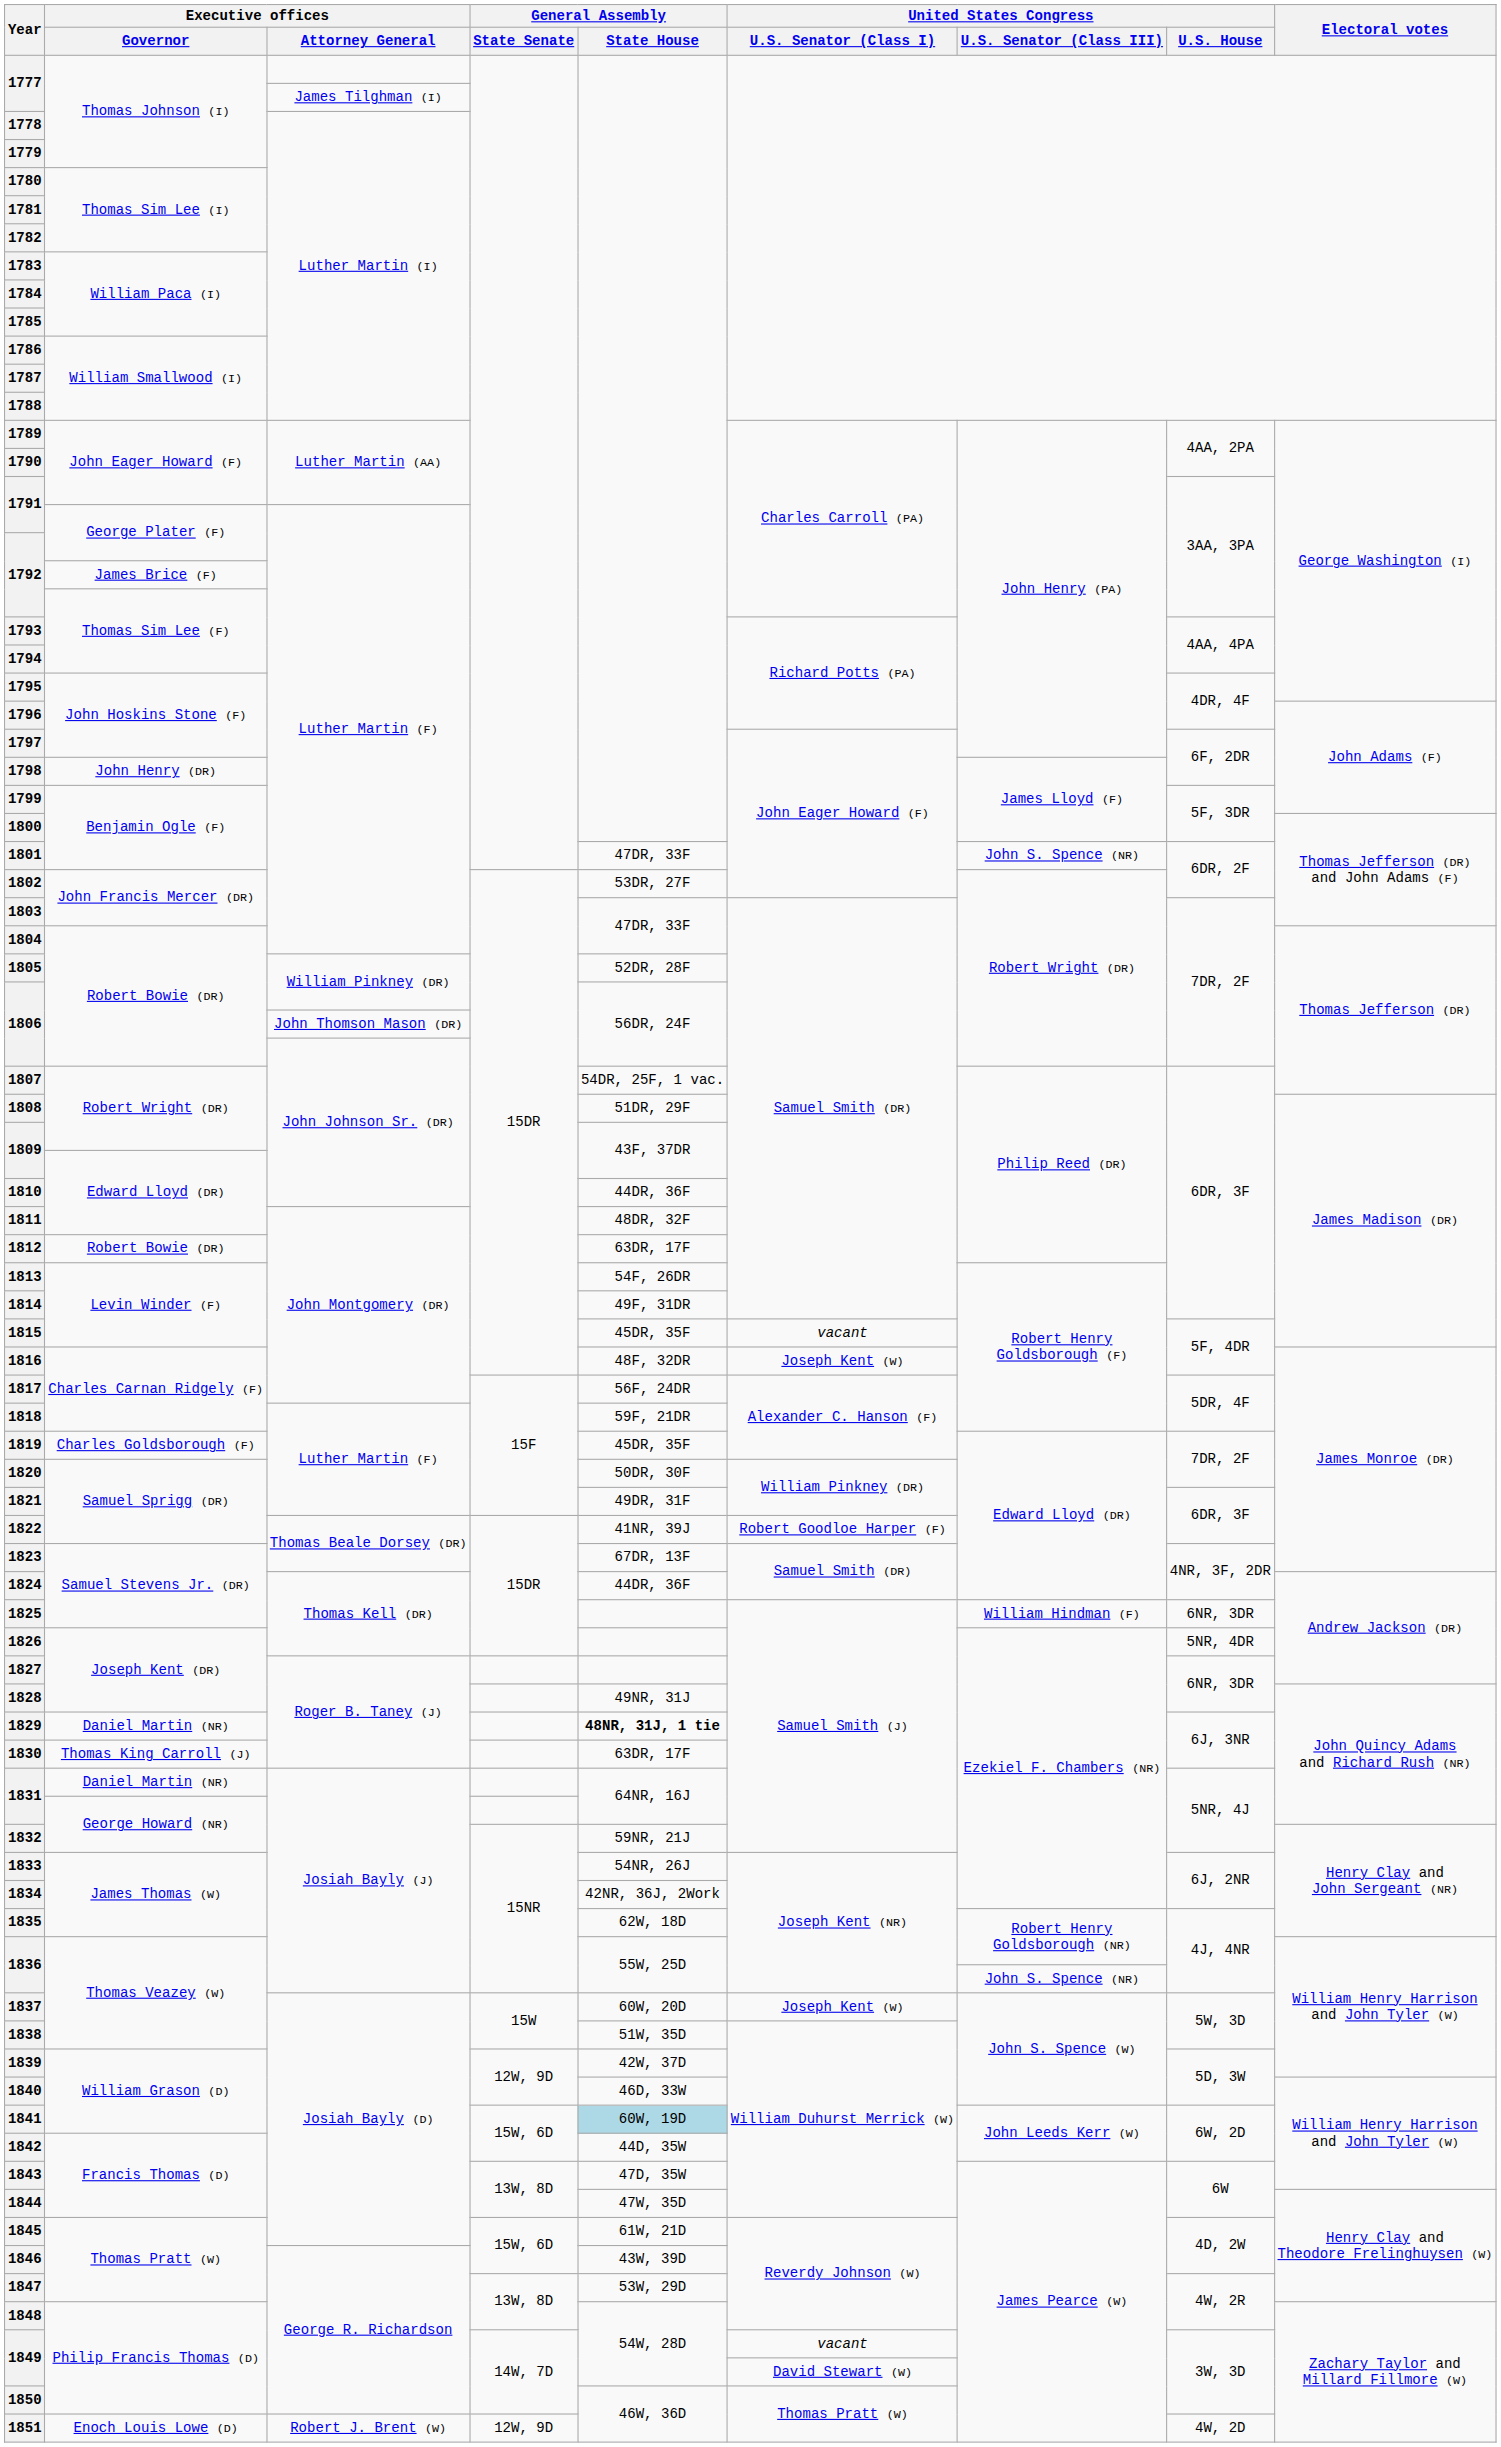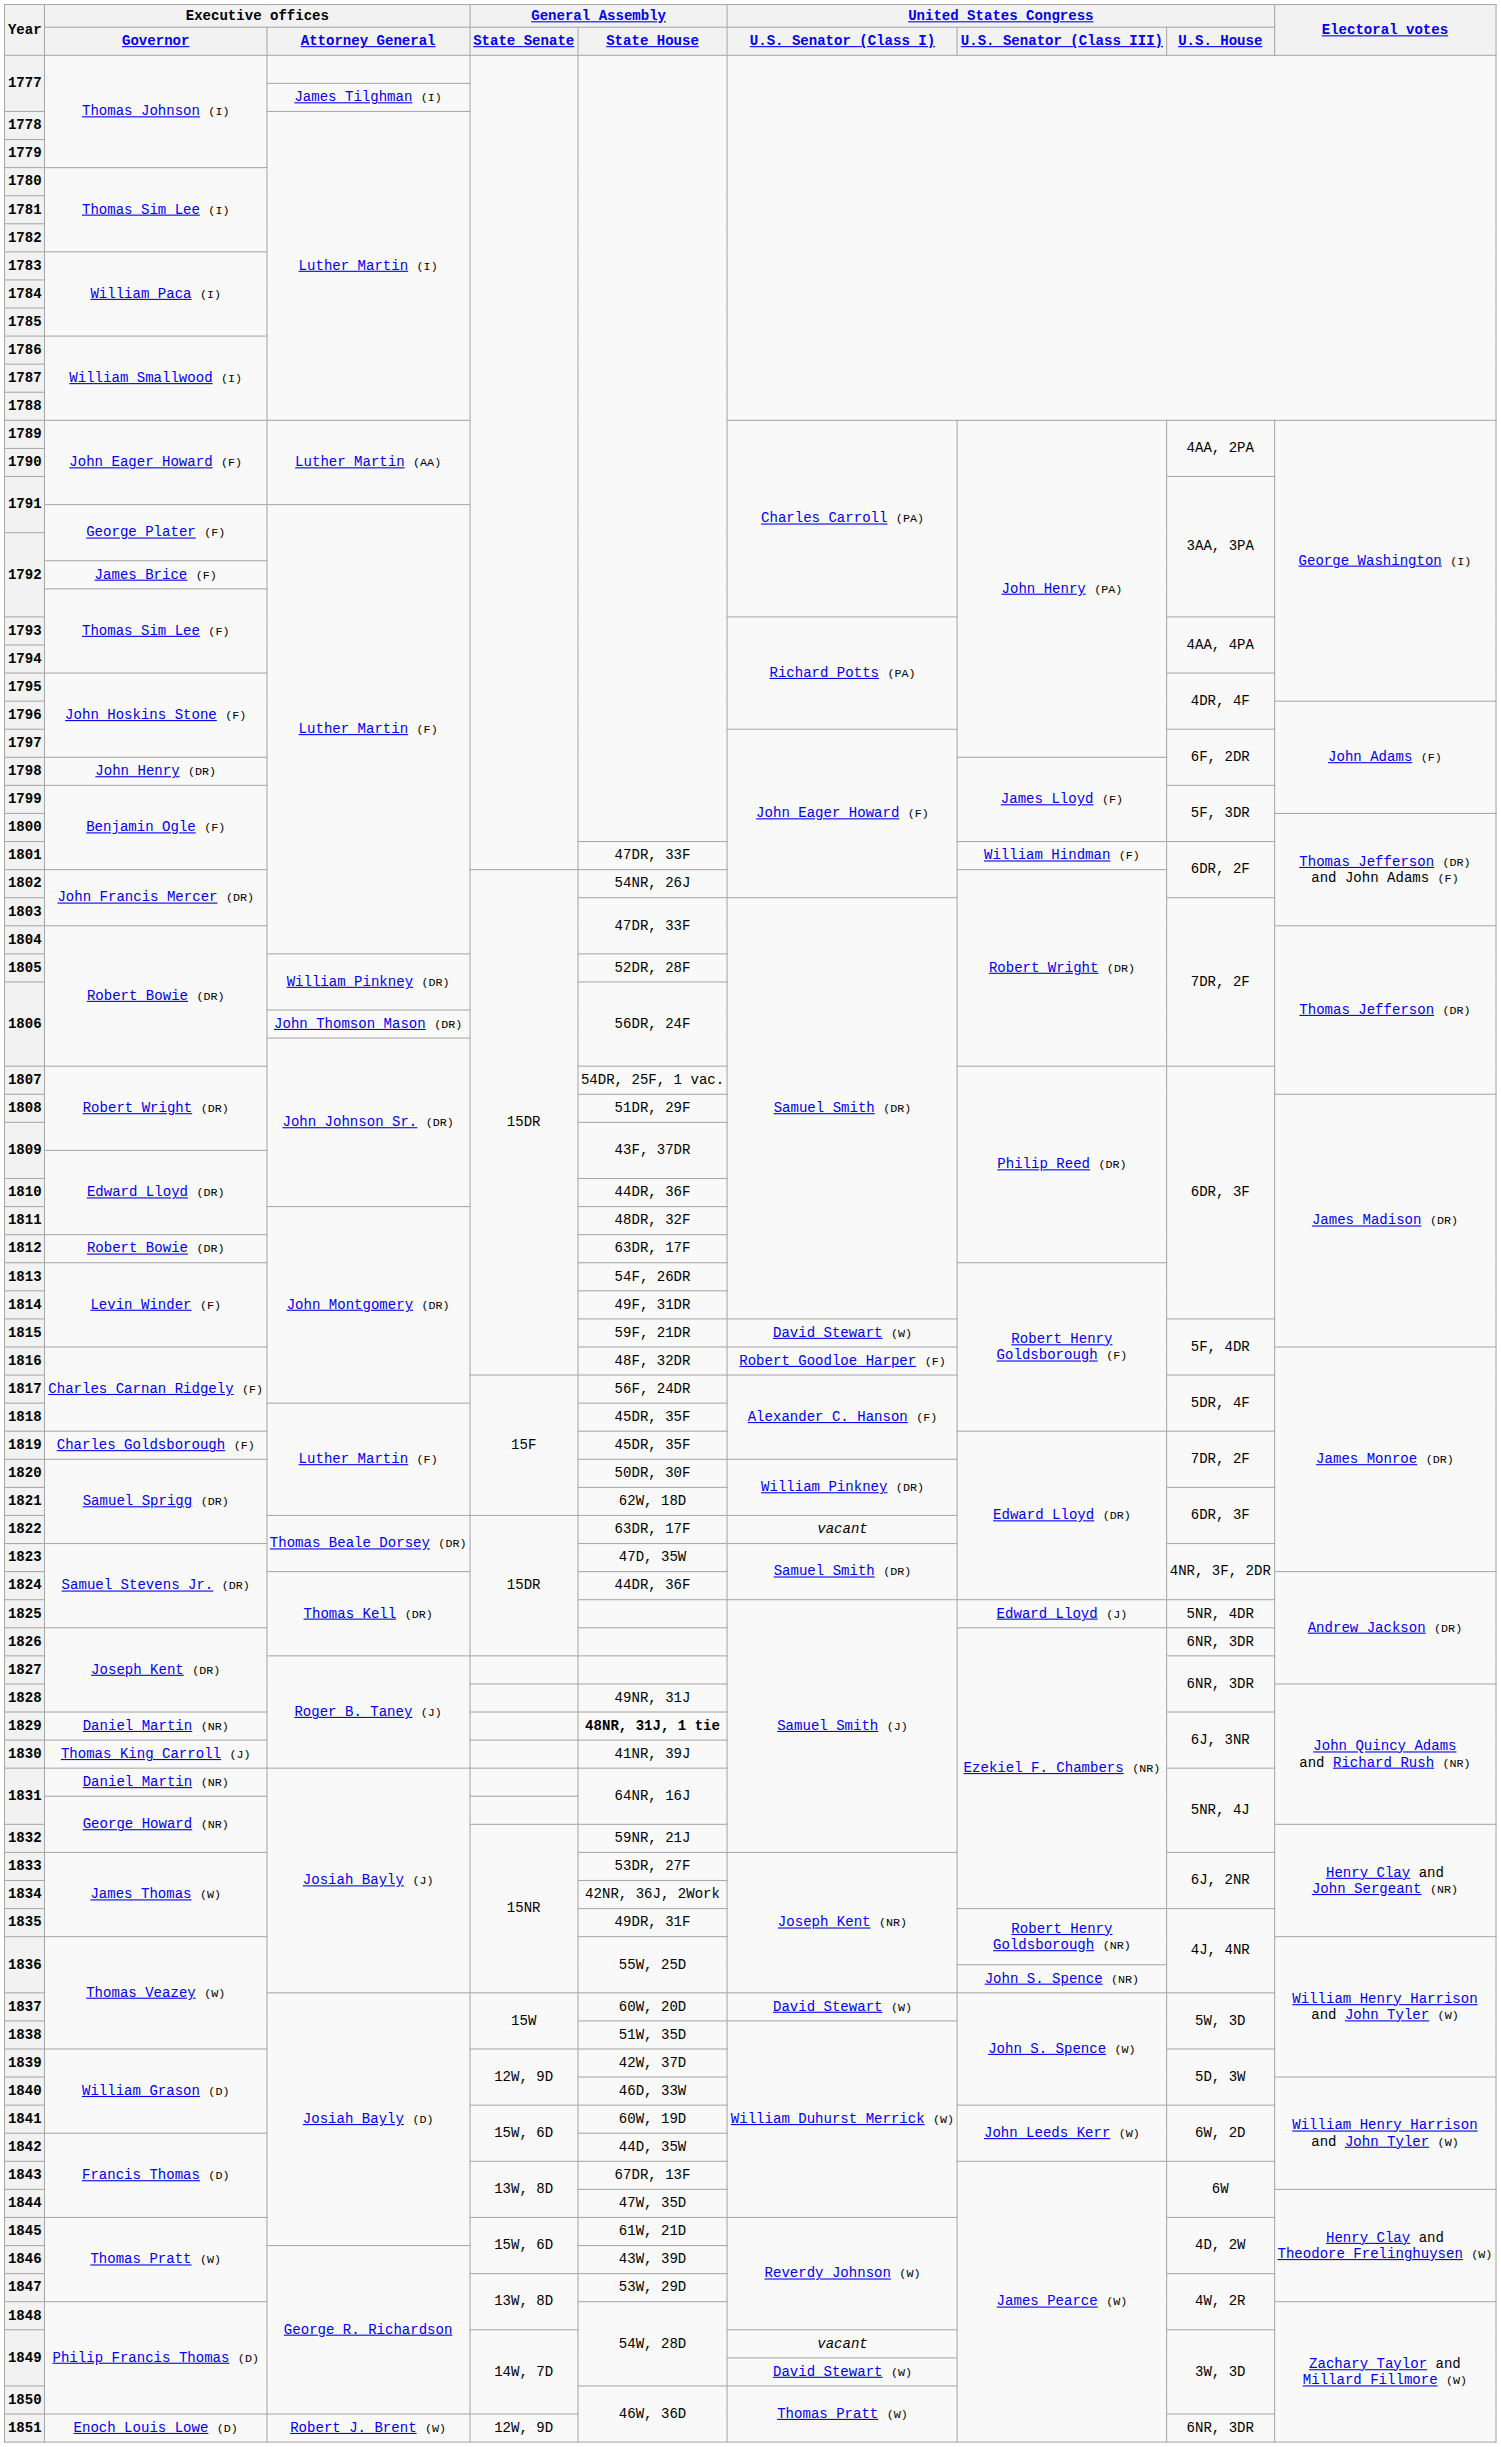1801 | United States Congress / U.S. Senator (Class III): John S. Spence (NR) -> William Hindman (F)
1802 | General Assembly / State House: 53DR, 27F -> 54NR, 26J
1815 | General Assembly / State House: 45DR, 35F -> 59F, 21DR
1815 | United States Congress / U.S. Senator (Class I): vacant -> David Stewart (W)
1816 | United States Congress / U.S. Senator (Class I): Joseph Kent (W) -> Robert Goodloe Harper (F)
1818 | General Assembly / State House: 59F, 21DR -> 45DR, 35F
1821 | General Assembly / State House: 49DR, 31F -> 62W, 18D
1822 | General Assembly / State House: 41NR, 39J -> 63DR, 17F
1822 | United States Congress / U.S. Senator (Class I): Robert Goodloe Harper (F) -> vacant
1823 | General Assembly / State House: 67DR, 13F -> 47D, 35W
1825 | United States Congress / U.S. Senator (Class III): William Hindman (F) -> Edward Lloyd (J)
1825 | United States Congress / U.S. House: 6NR, 3DR -> 5NR, 4DR
1826 | United States Congress / U.S. House: 5NR, 4DR -> 6NR, 3DR
1830 | General Assembly / State House: 63DR, 17F -> 41NR, 39J
1833 | General Assembly / State House: 54NR, 26J -> 53DR, 27F
1835 | General Assembly / State House: 62W, 18D -> 49DR, 31F
1837 | United States Congress / U.S. Senator (Class I): Joseph Kent (W) -> David Stewart (W)
1841 | General Assembly / State House: lightblue background -> no background
1843 | General Assembly / State House: 47D, 35W -> 67DR, 13F
1851 | United States Congress / U.S. House: 4W, 2D -> 6NR, 3DR
